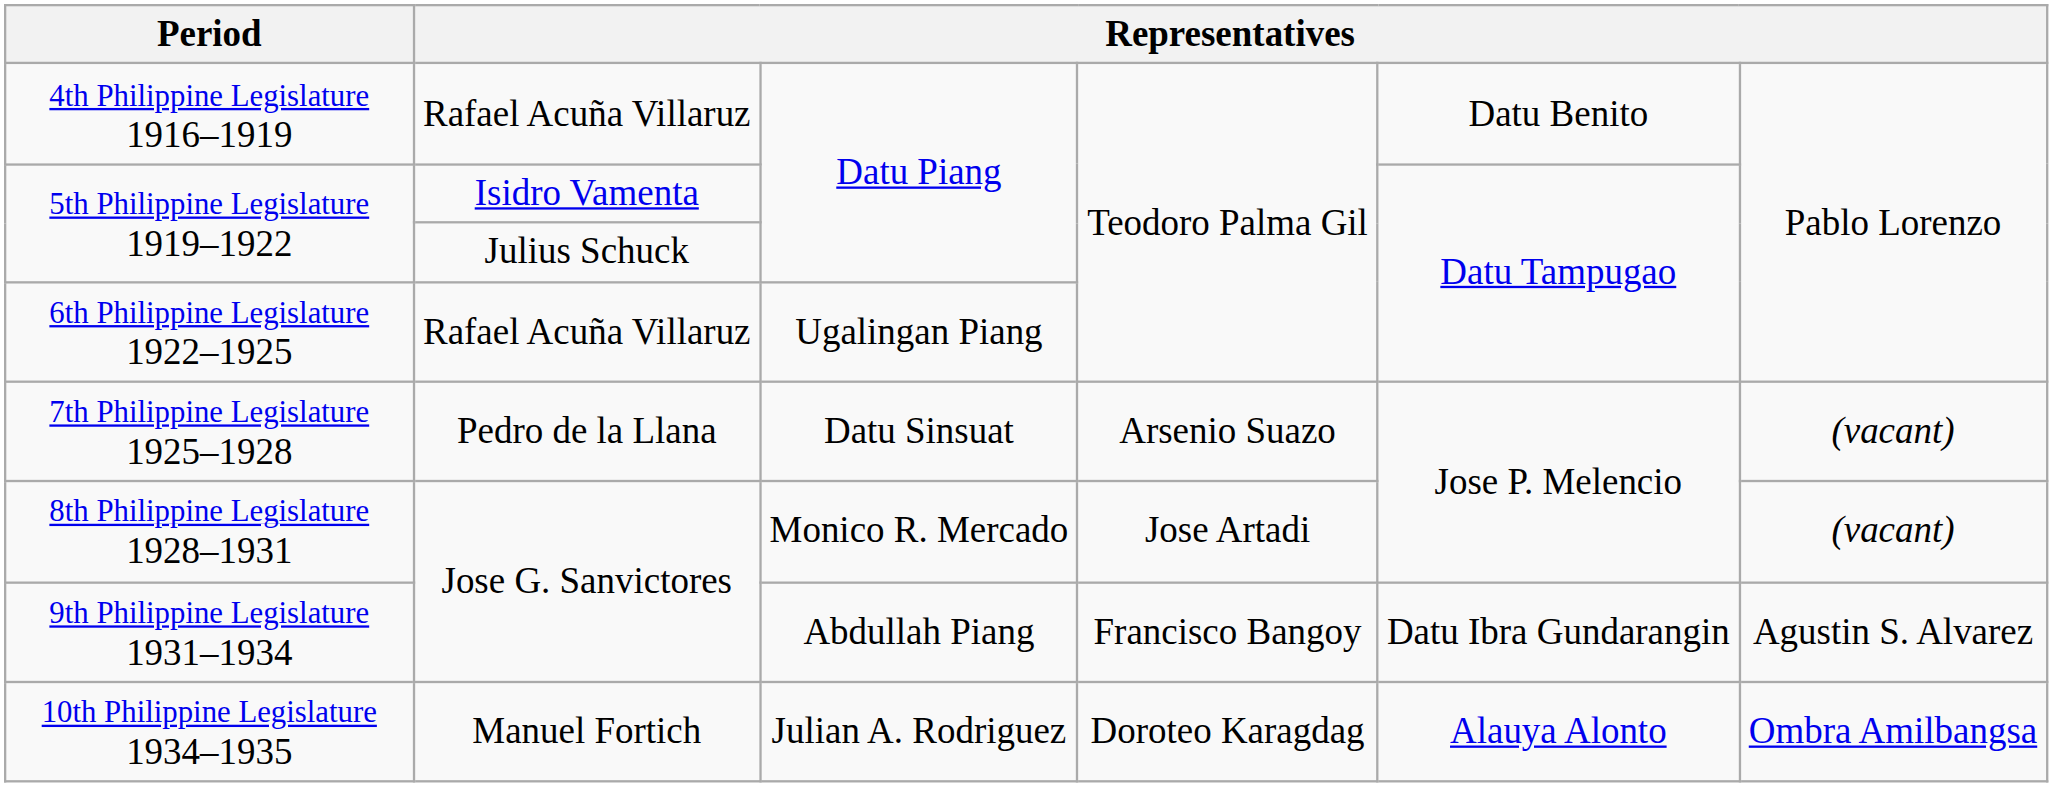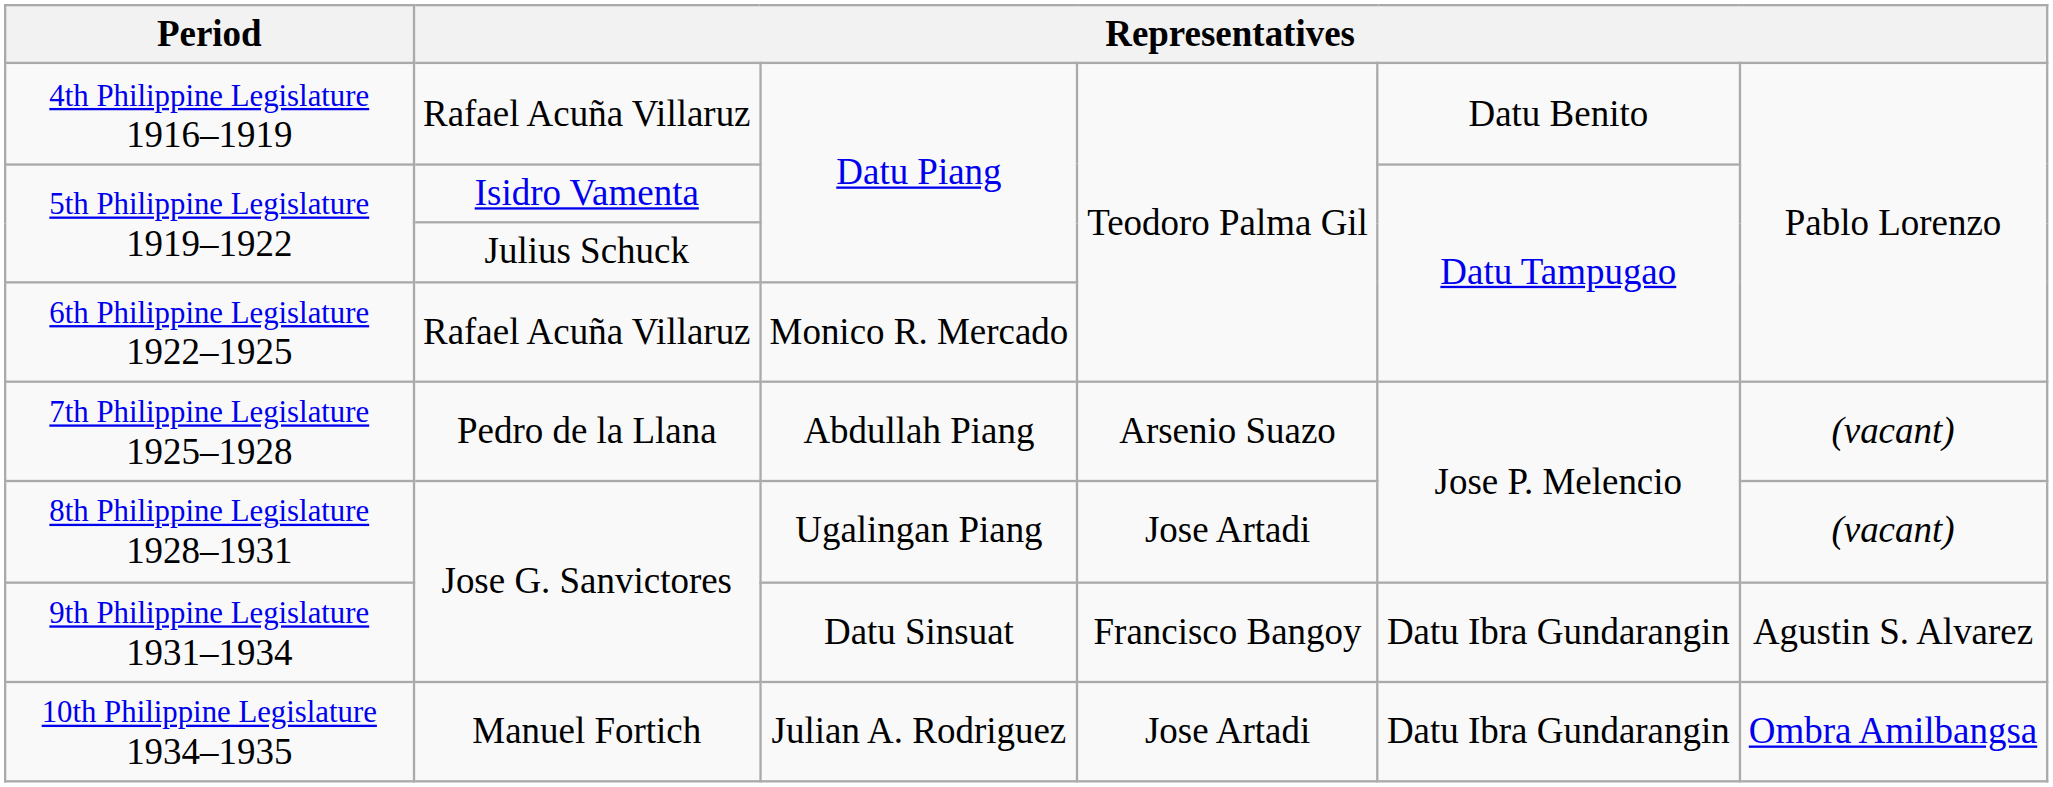6th Philippine Legislature 1922–1925 | column 3: Ugalingan Piang -> Monico R. Mercado
7th Philippine Legislature 1925–1928 | column 3: Datu Sinsuat -> Abdullah Piang
8th Philippine Legislature 1928–1931 | column 3: Monico R. Mercado -> Ugalingan Piang
9th Philippine Legislature 1931–1934 | column 3: Abdullah Piang -> Datu Sinsuat
10th Philippine Legislature 1934–1935 | column 4: Doroteo Karagdag -> Jose Artadi
10th Philippine Legislature 1934–1935 | column 5: Alauya Alonto -> Datu Ibra Gundarangin
